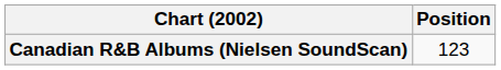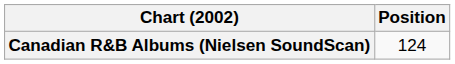Canadian R&B Albums (Nielsen SoundScan) | Position: 123 -> 124
